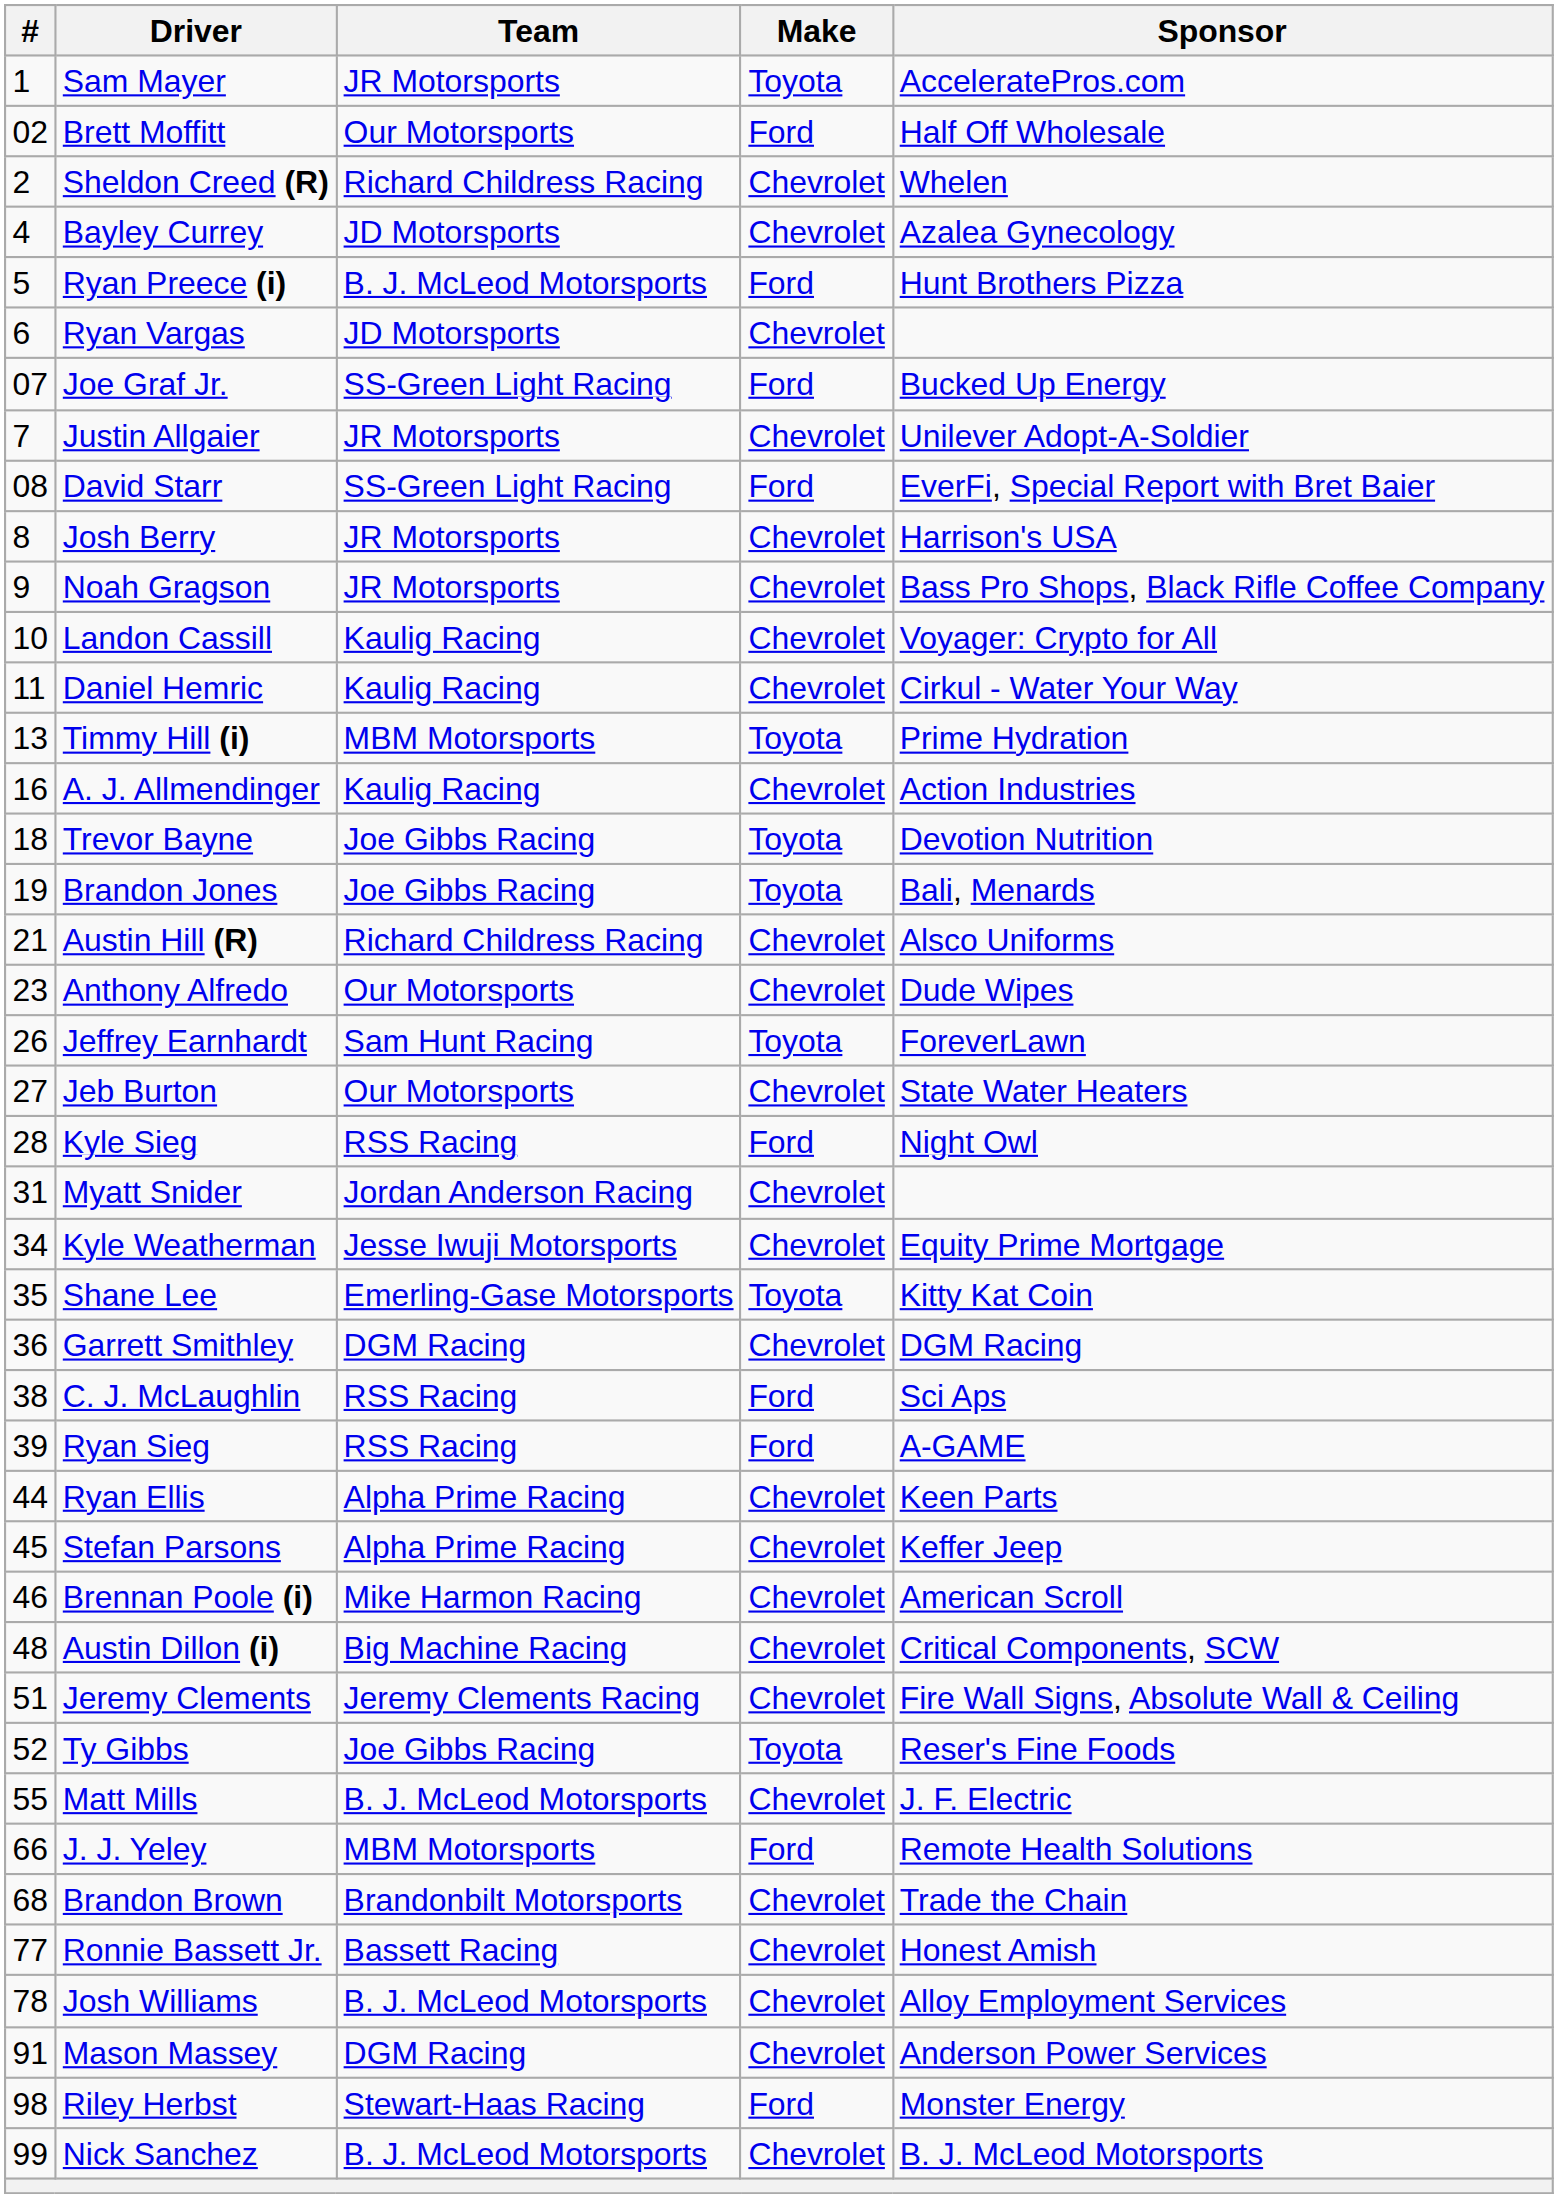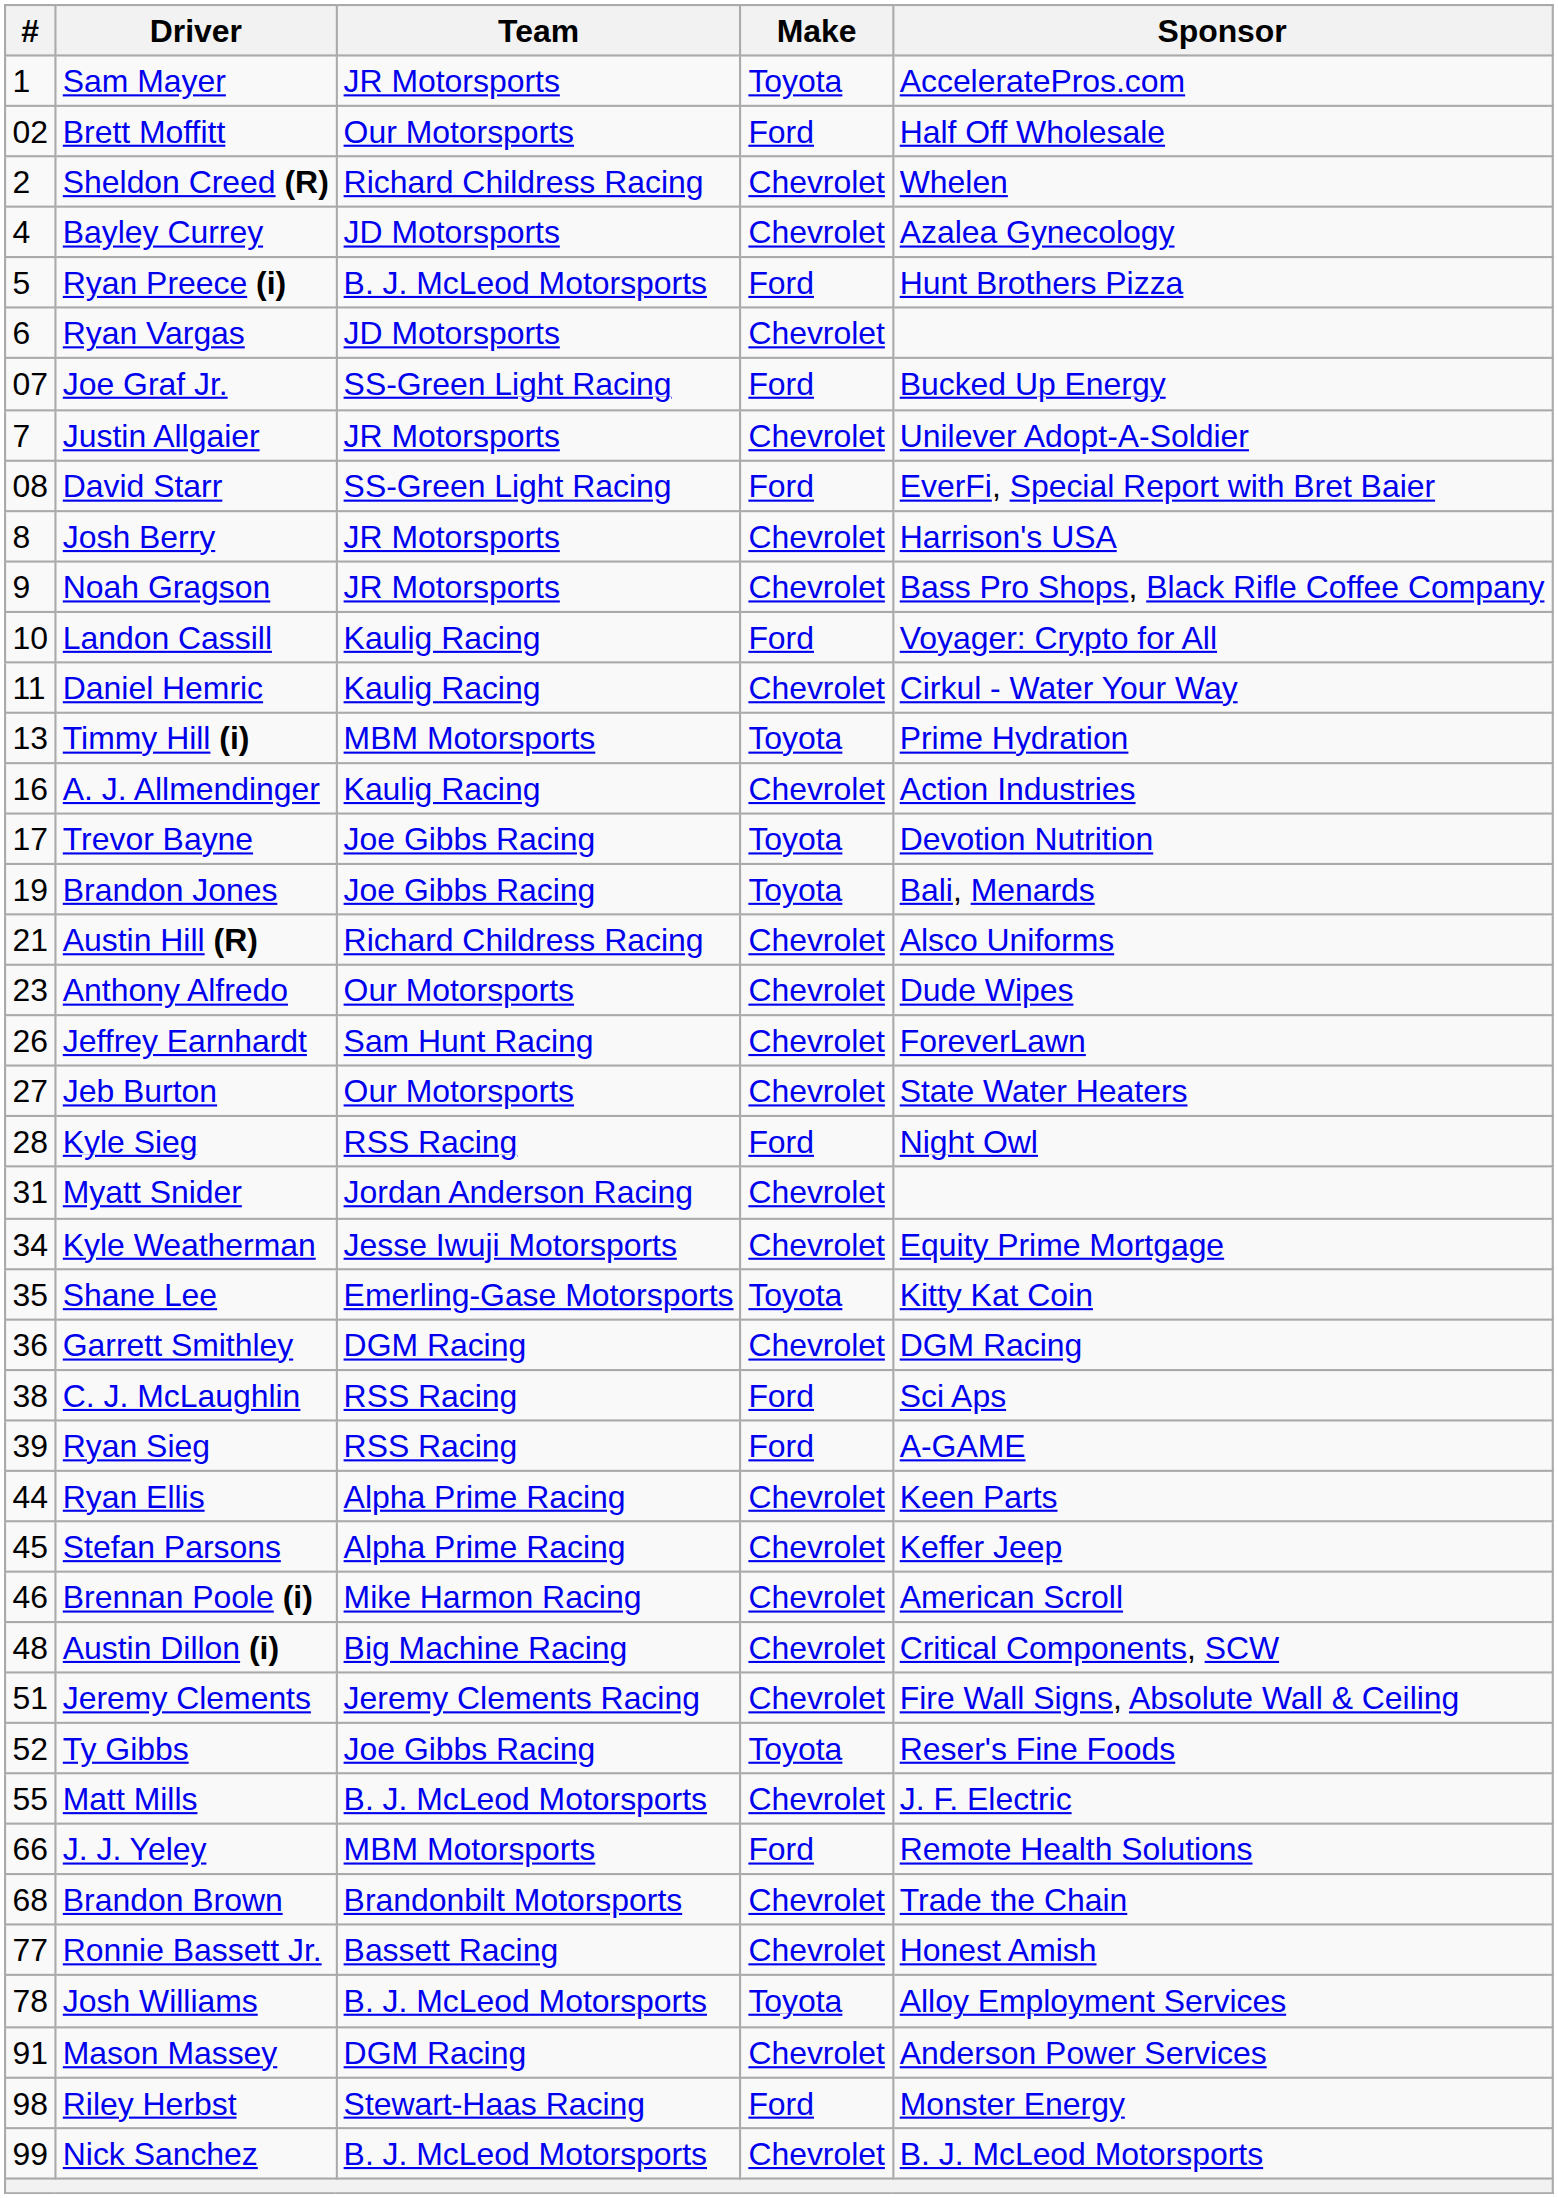Landon Cassill | Make: Chevrolet -> Ford
Trevor Bayne | #: 18 -> 17
Jeffrey Earnhardt | Make: Toyota -> Chevrolet
Josh Williams | Make: Chevrolet -> Toyota
